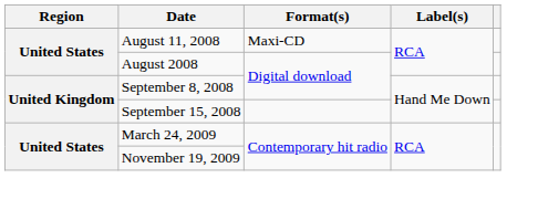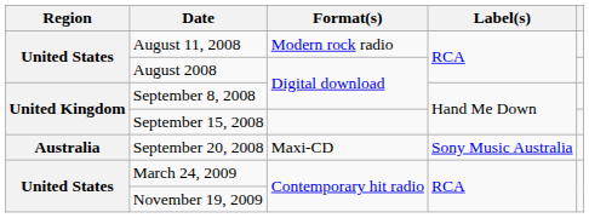August 11, 2008 | Format(s): Maxi-CD -> Modern rock radio
+ row: Australia | September 20, 2008 | Maxi-CD | Sony Music Australia
